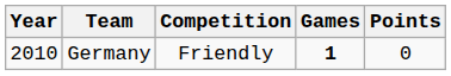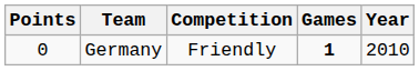columns swapped: Year <-> Points
